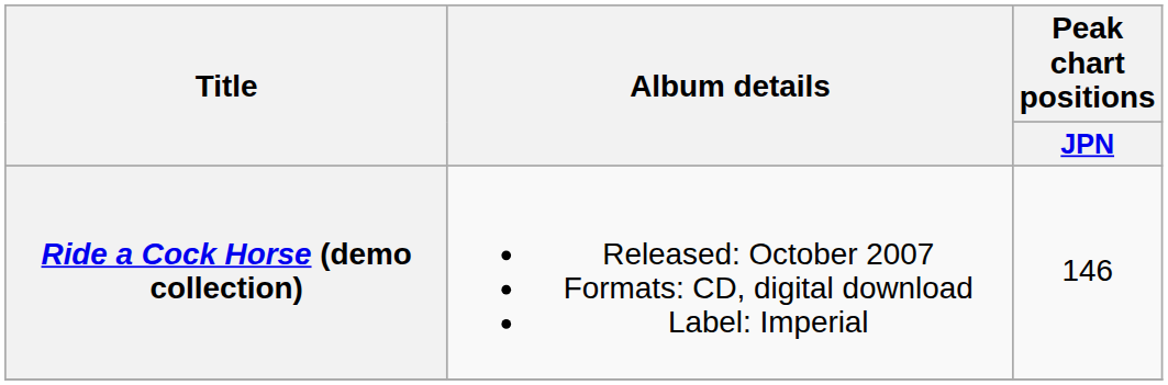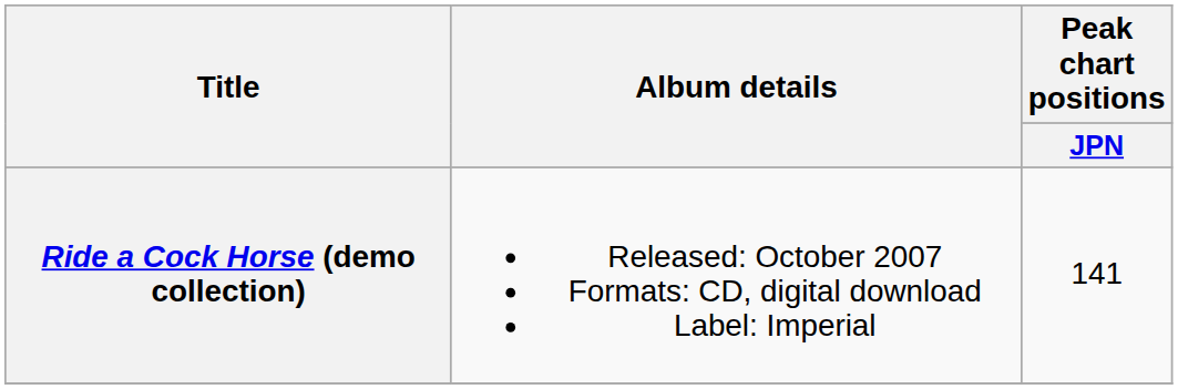Ride a Cock Horse (demo collection) | Peak chart positions / JPN: 146 -> 141
